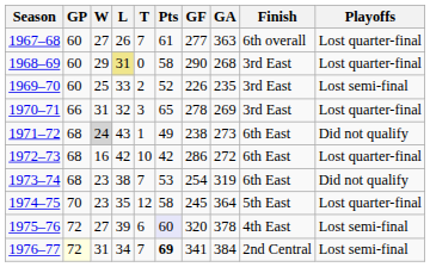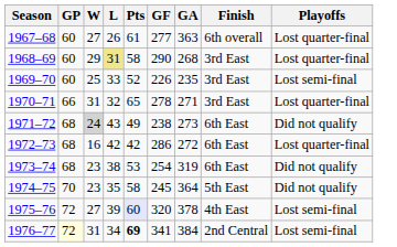- column: T | 7 | 0 | 2 | 3 | 1 | 10 | 7 | 12 | 6 | 7
1970–71 | GA: 269 -> 271
1974–75 | Playoffs: Lost quarter-final -> Did not qualify
